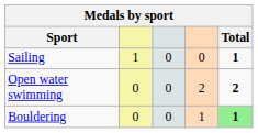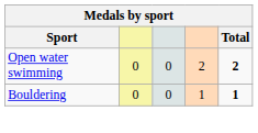- row: Sailing | 1 | 0 | 0 | 1
Bouldering | Total: lightgreen background -> no background
